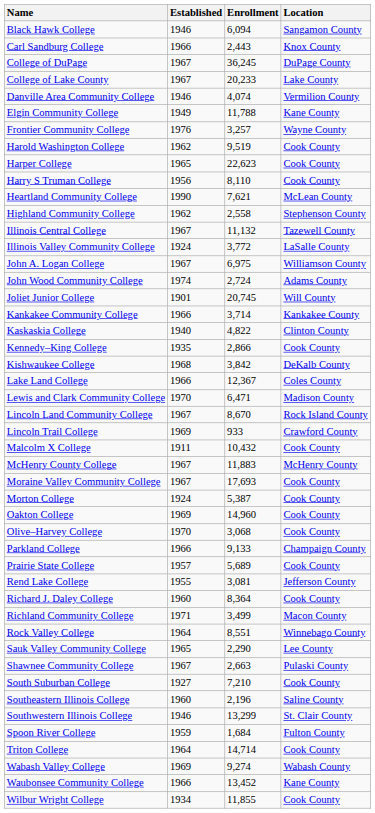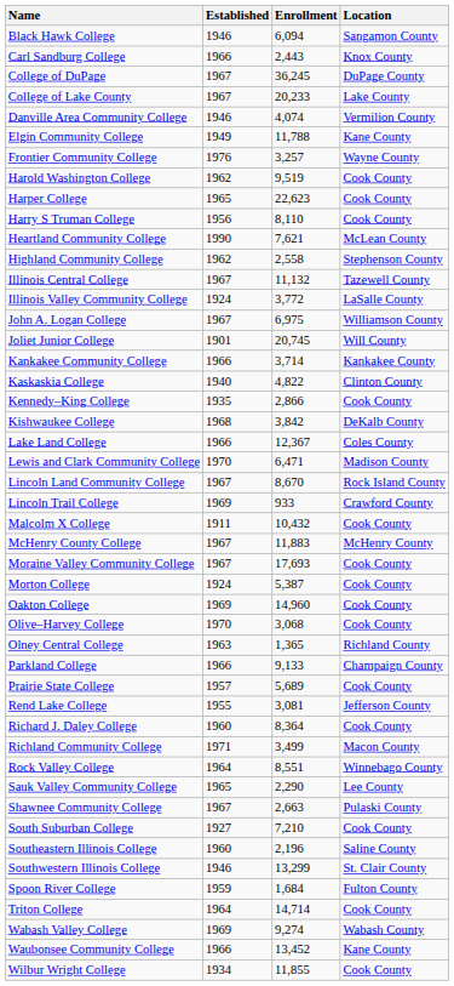- row: John Wood Community College | 1974 | 2,724 | Adams County
+ row: Olney Central College | 1963 | 1,365 | Richland County
